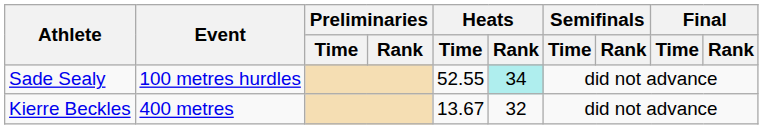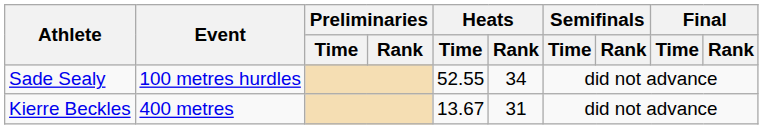Sade Sealy | Heats / Rank: paleturquoise background -> no background
Kierre Beckles | Heats / Rank: 32 -> 31
